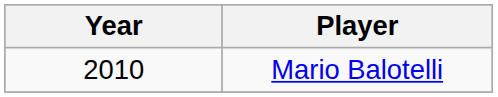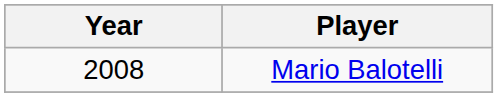Mario Balotelli | Year: 2010 -> 2008
